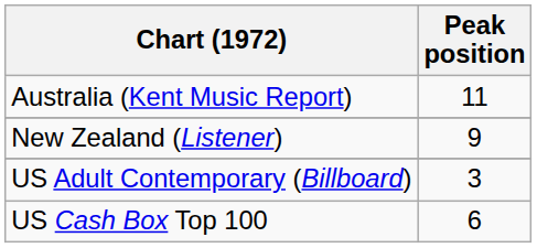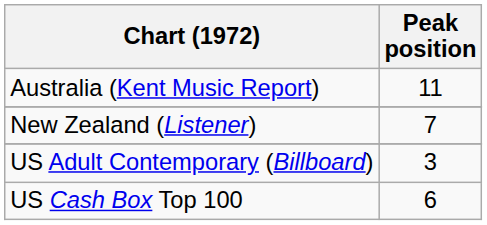New Zealand (Listener) | Peak position: 9 -> 7
